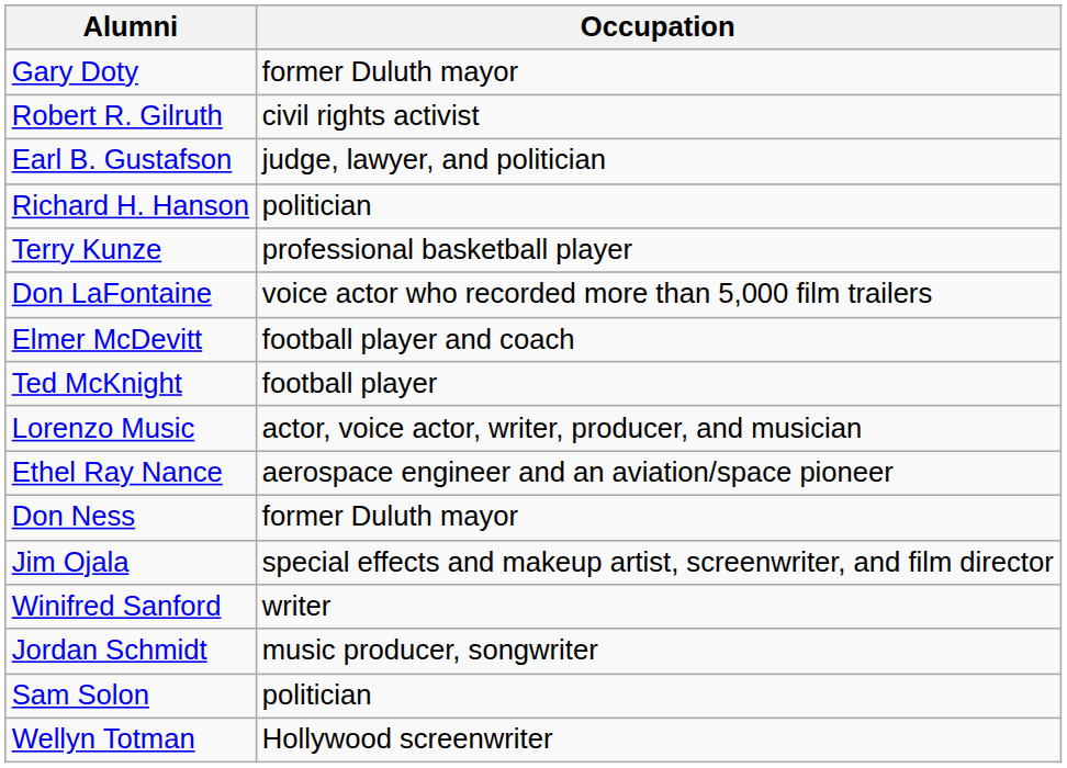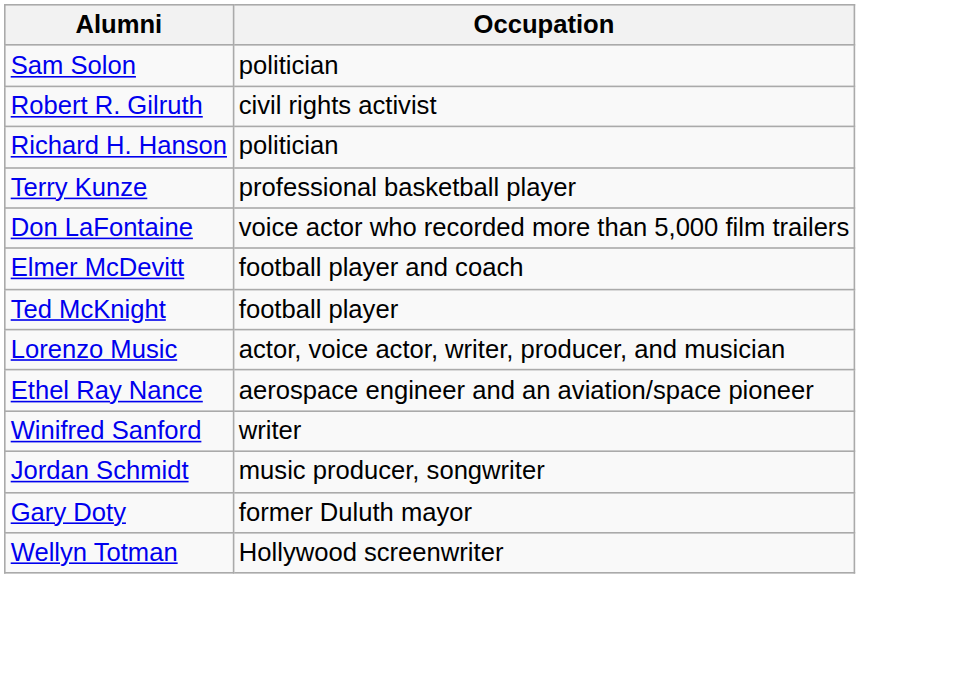rows swapped: Gary Doty <-> Sam Solon
- row: Earl B. Gustafson | judge, lawyer, and politician
- row: Don Ness | former Duluth mayor
- row: Jim Ojala | special effects and makeup artist, screenwriter, and film director
